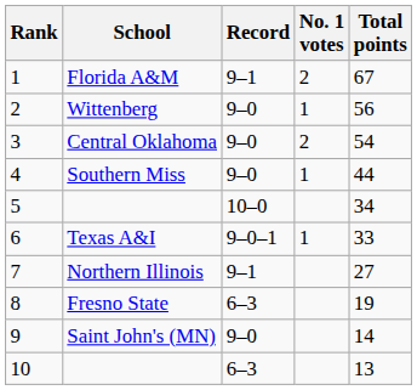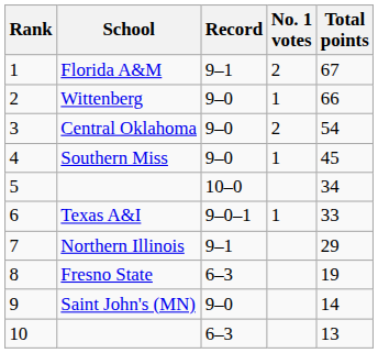Wittenberg | Total points: 56 -> 66
Southern Miss | Total points: 44 -> 45
Northern Illinois | Total points: 27 -> 29
